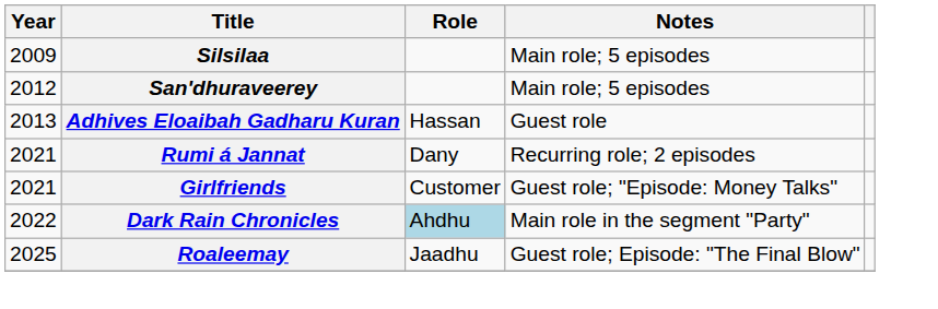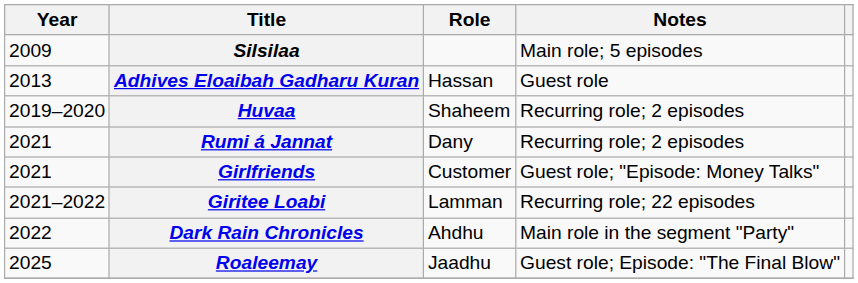- row: 2012 | San'dhuraveerey | Main role; 5 episodes
+ row: 2019–2020 | Huvaa | Shaheem | Recurring role; 2 episodes
+ row: 2021–2022 | Giritee Loabi | Lamman | Recurring role; 22 episodes
Dark Rain Chronicles | Role: lightblue background -> no background
